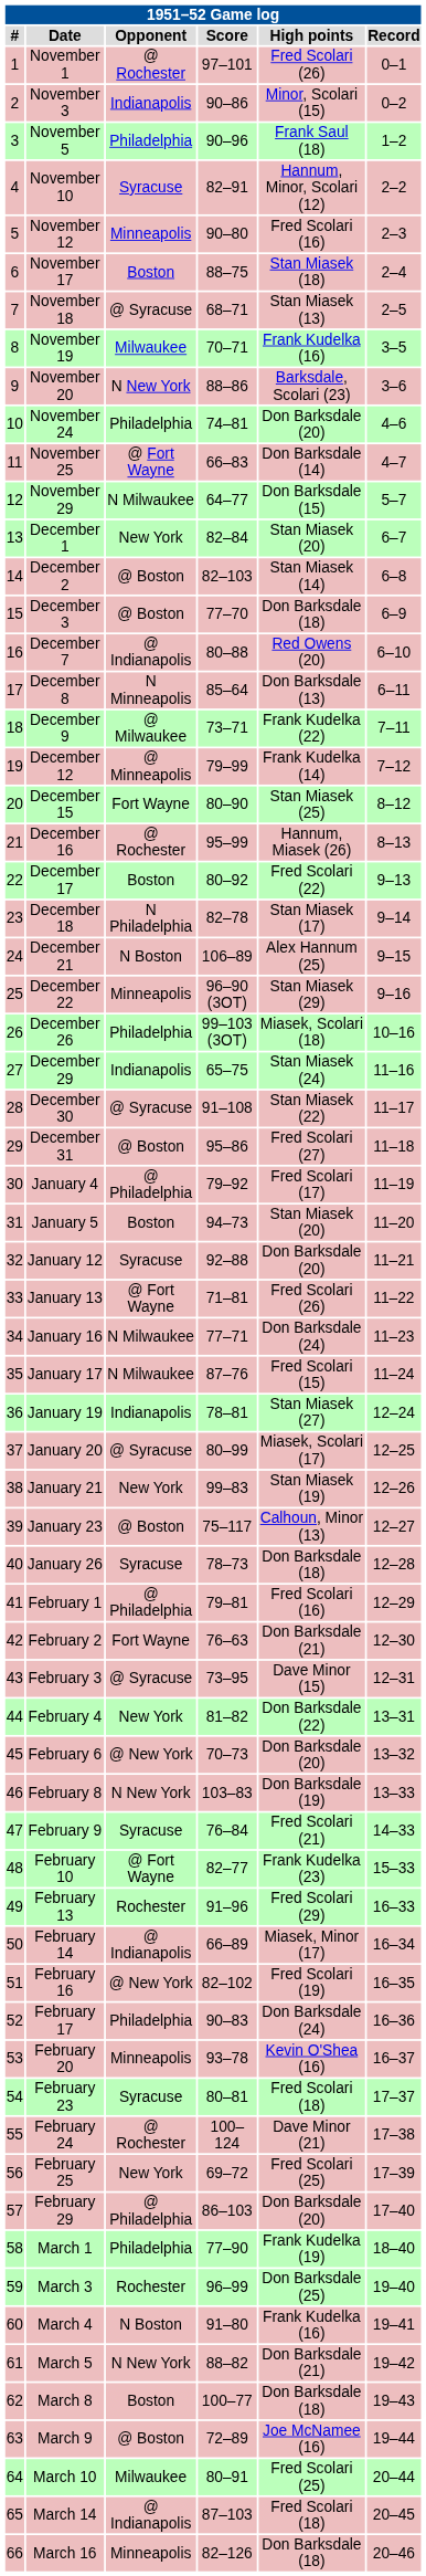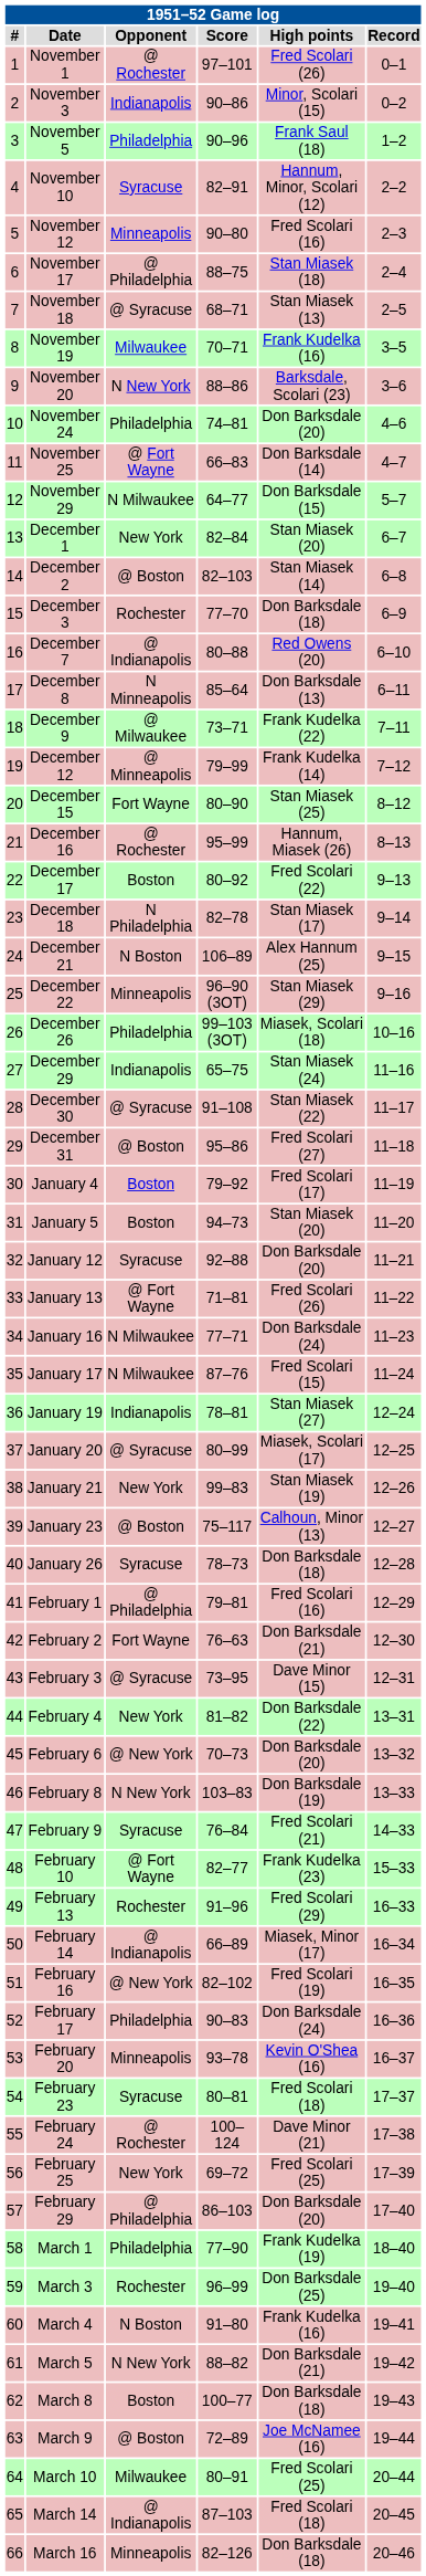November 17 | Opponent: Boston -> @ Philadelphia
December 3 | Opponent: @ Boston -> Rochester
January 4 | Opponent: @ Philadelphia -> Boston
